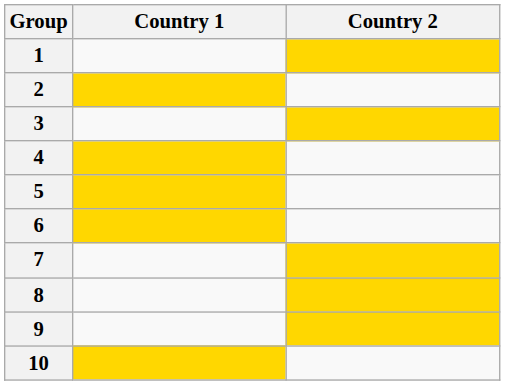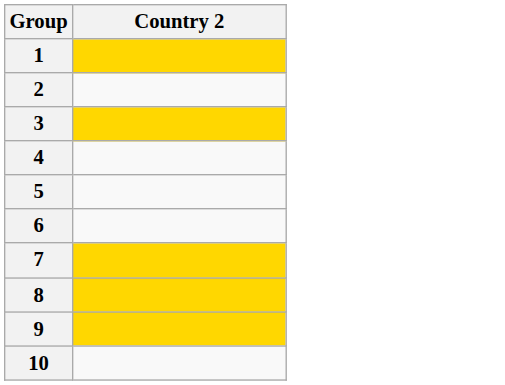- column: Country 1
